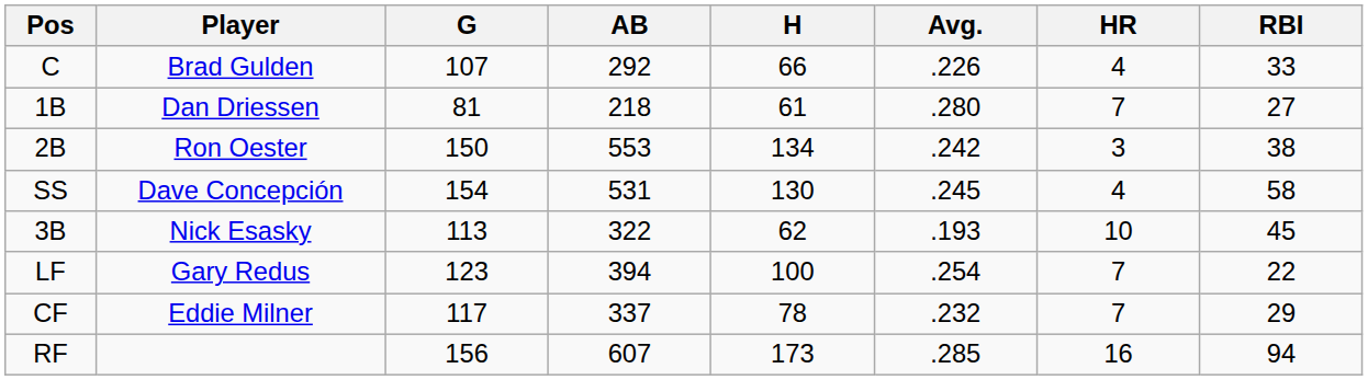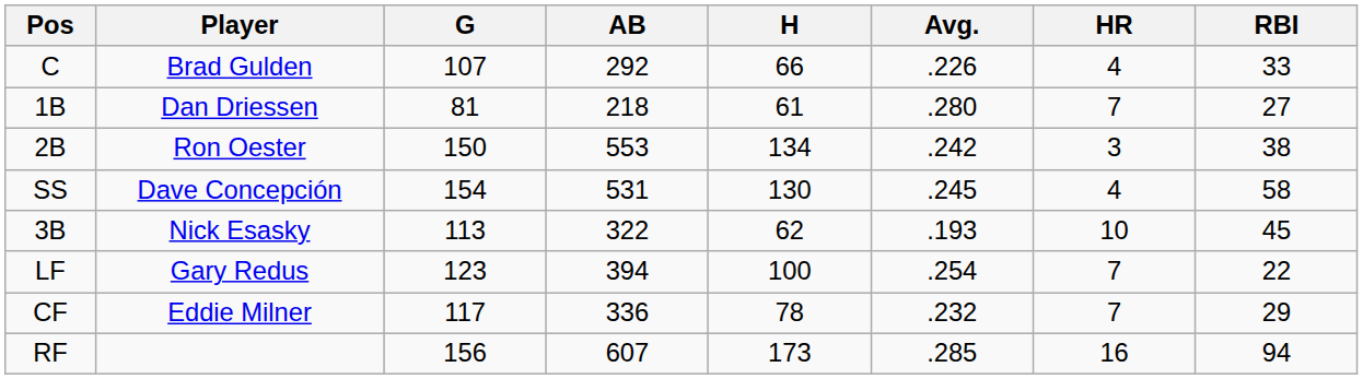CF | AB: 337 -> 336
